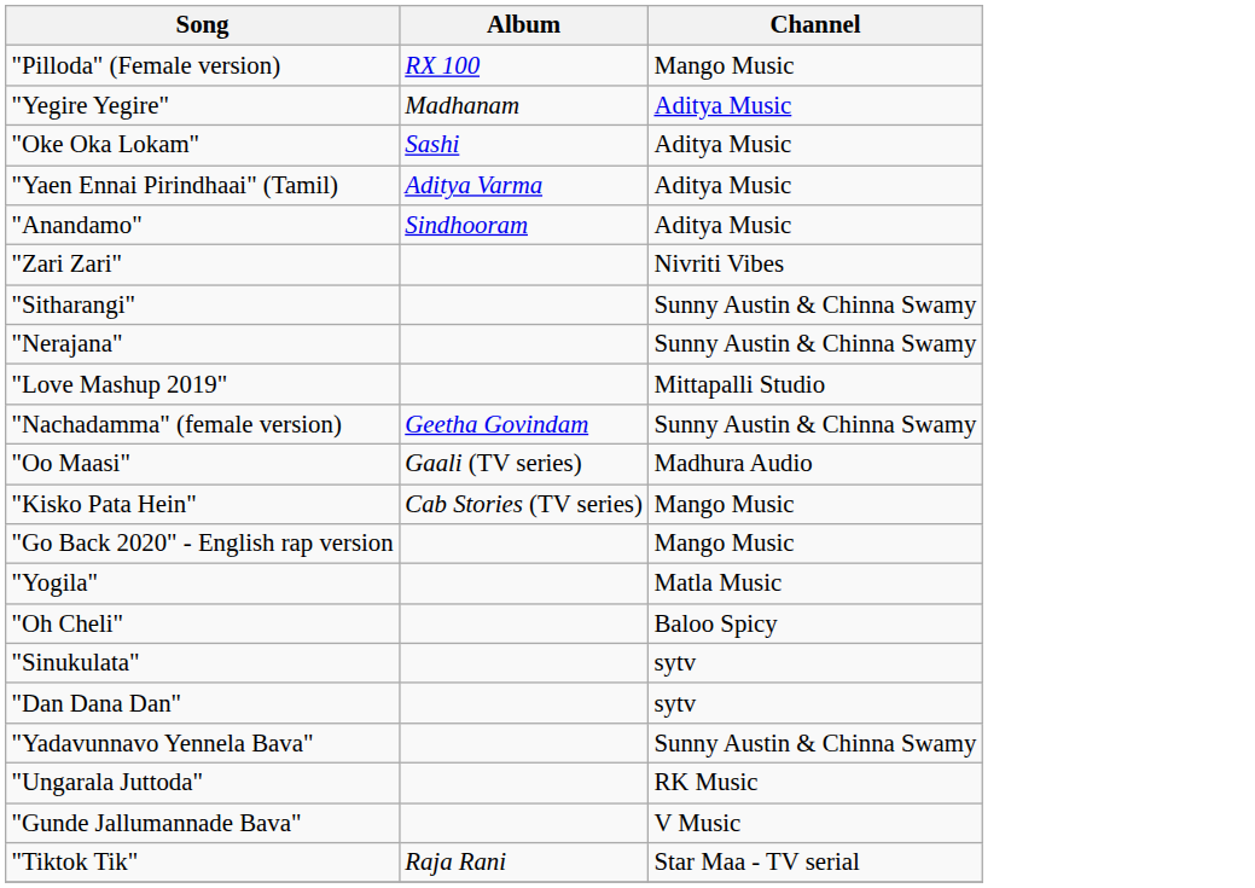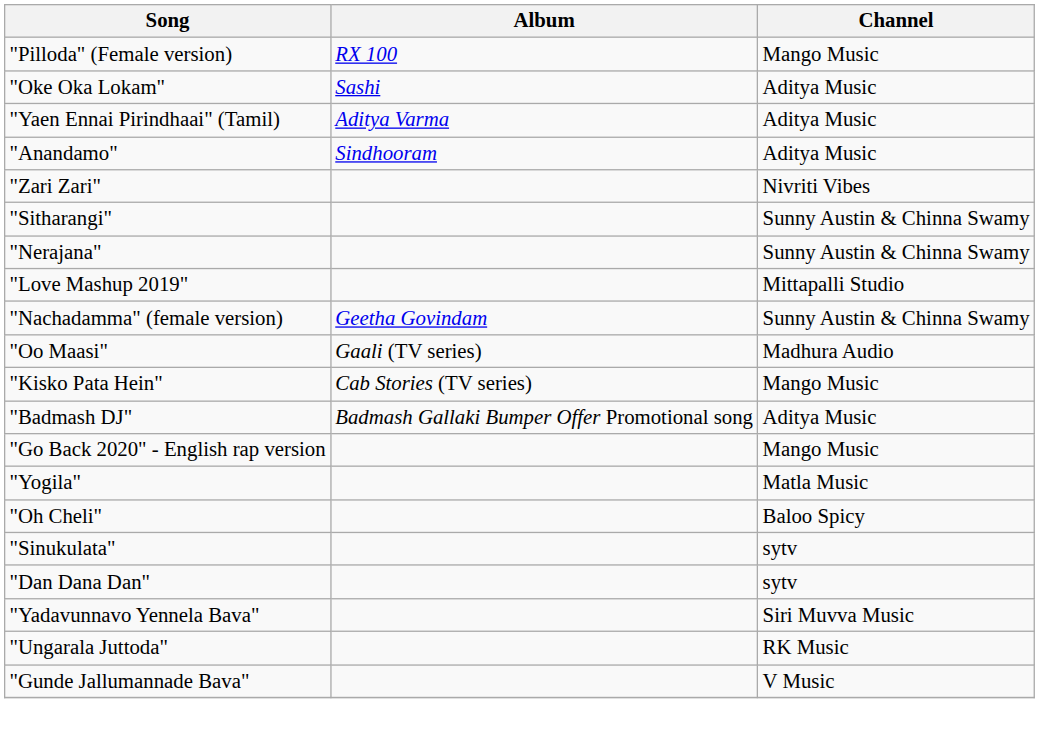- row: "Yegire Yegire" | Madhanam | Aditya Music
+ row: "Badmash DJ" | Badmash Gallaki Bumper Offer Promotional song | Aditya Music
"Yadavunnavo Yennela Bava" | Channel: Sunny Austin & Chinna Swamy -> Siri Muvva Music
- row: "Tiktok Tik" | Raja Rani | Star Maa - TV serial
